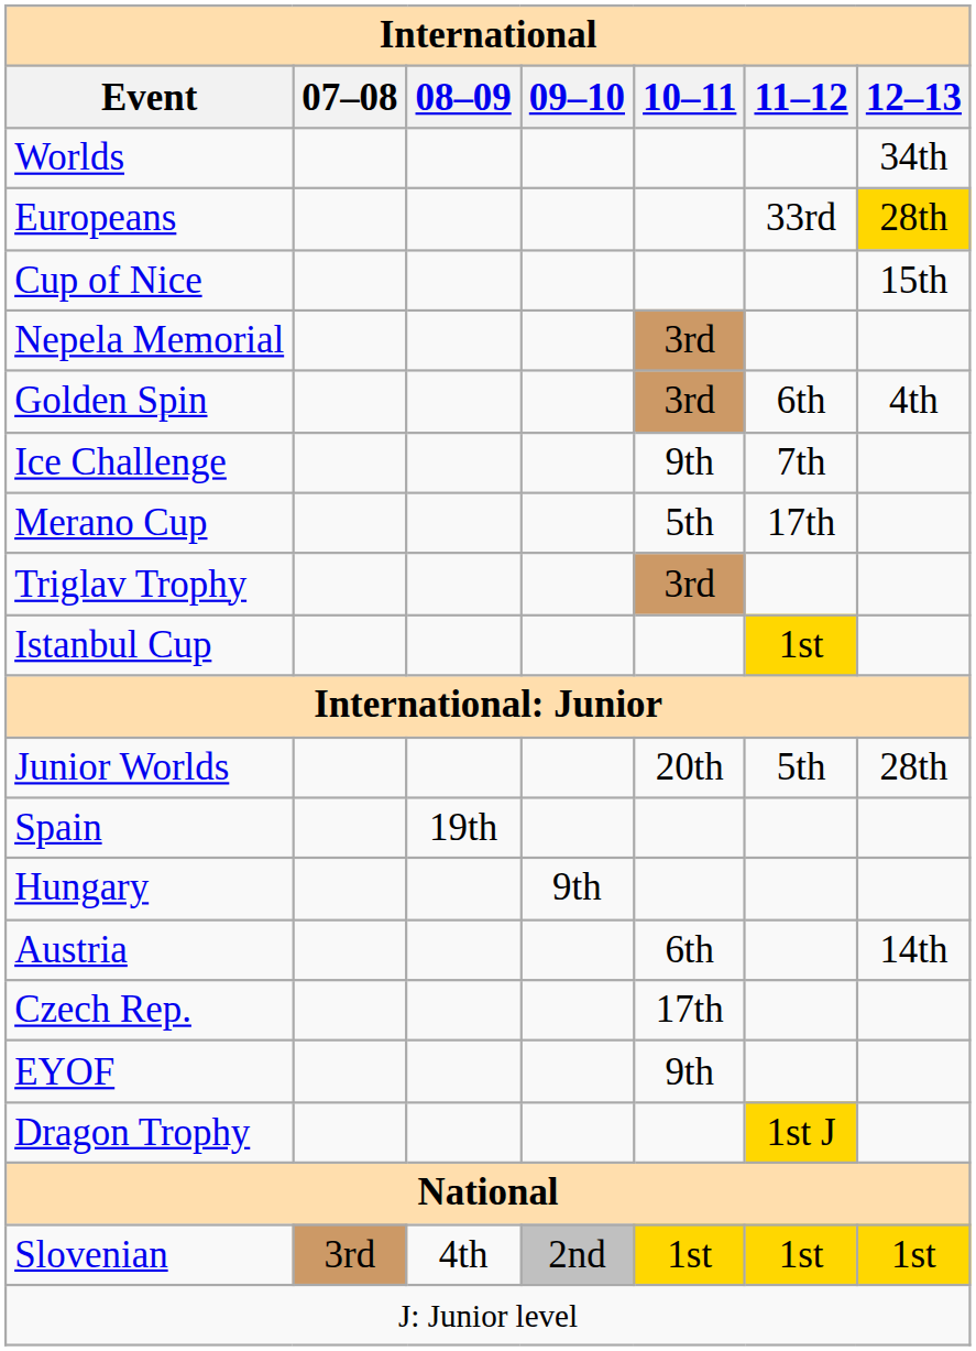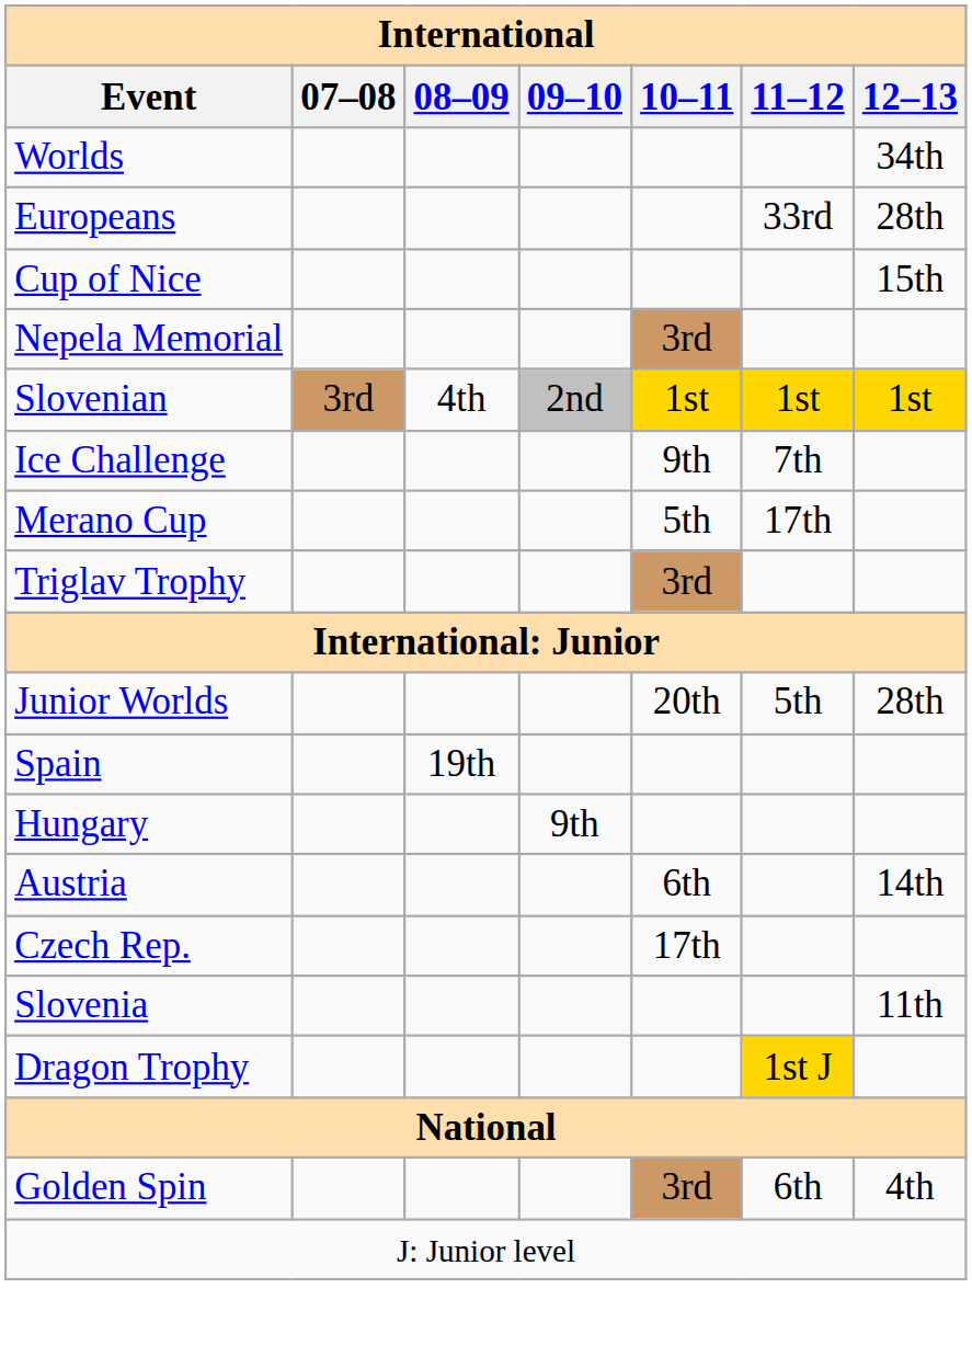Europeans | 12–13: gold background -> no background
rows swapped: Golden Spin <-> Slovenian
- row: Istanbul Cup | 1st
+ row: Slovenia | 11th
- row: EYOF | 9th
